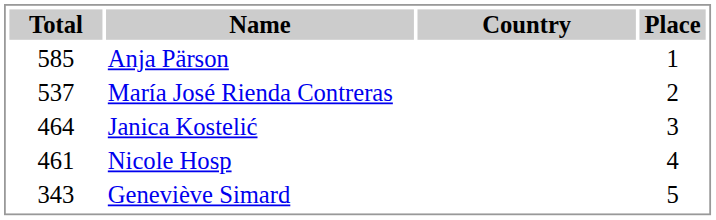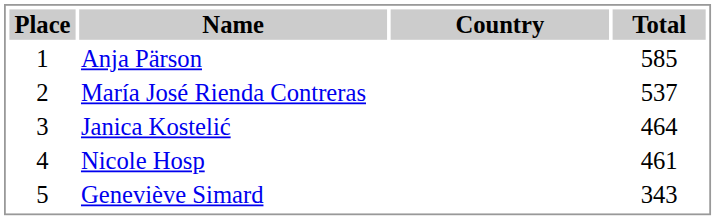columns swapped: Place <-> Total
